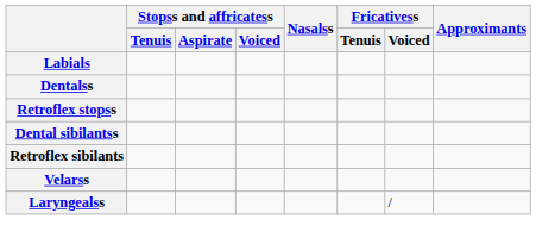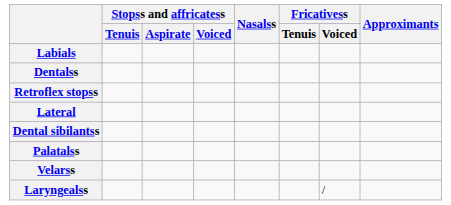+ row: Lateral
- row: Retroflex sibilants
+ row: Palatalss
